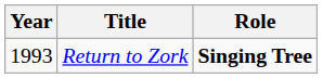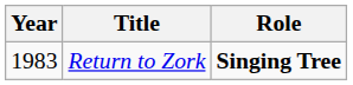Return to Zork | Year: 1993 -> 1983
